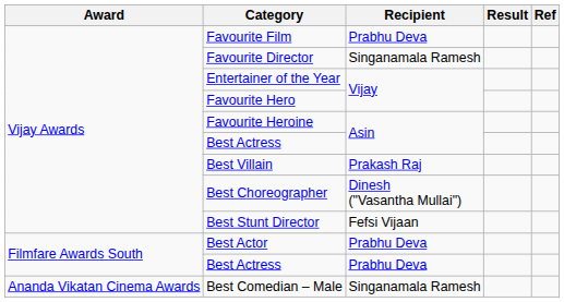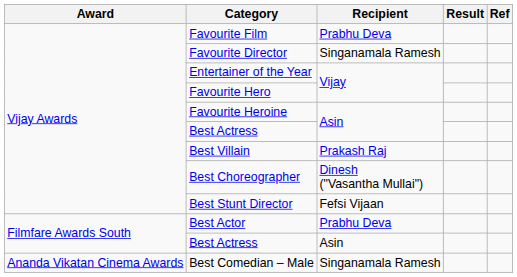Filmfare Awards South / Best Actress | Recipient: Prabhu Deva -> Asin
